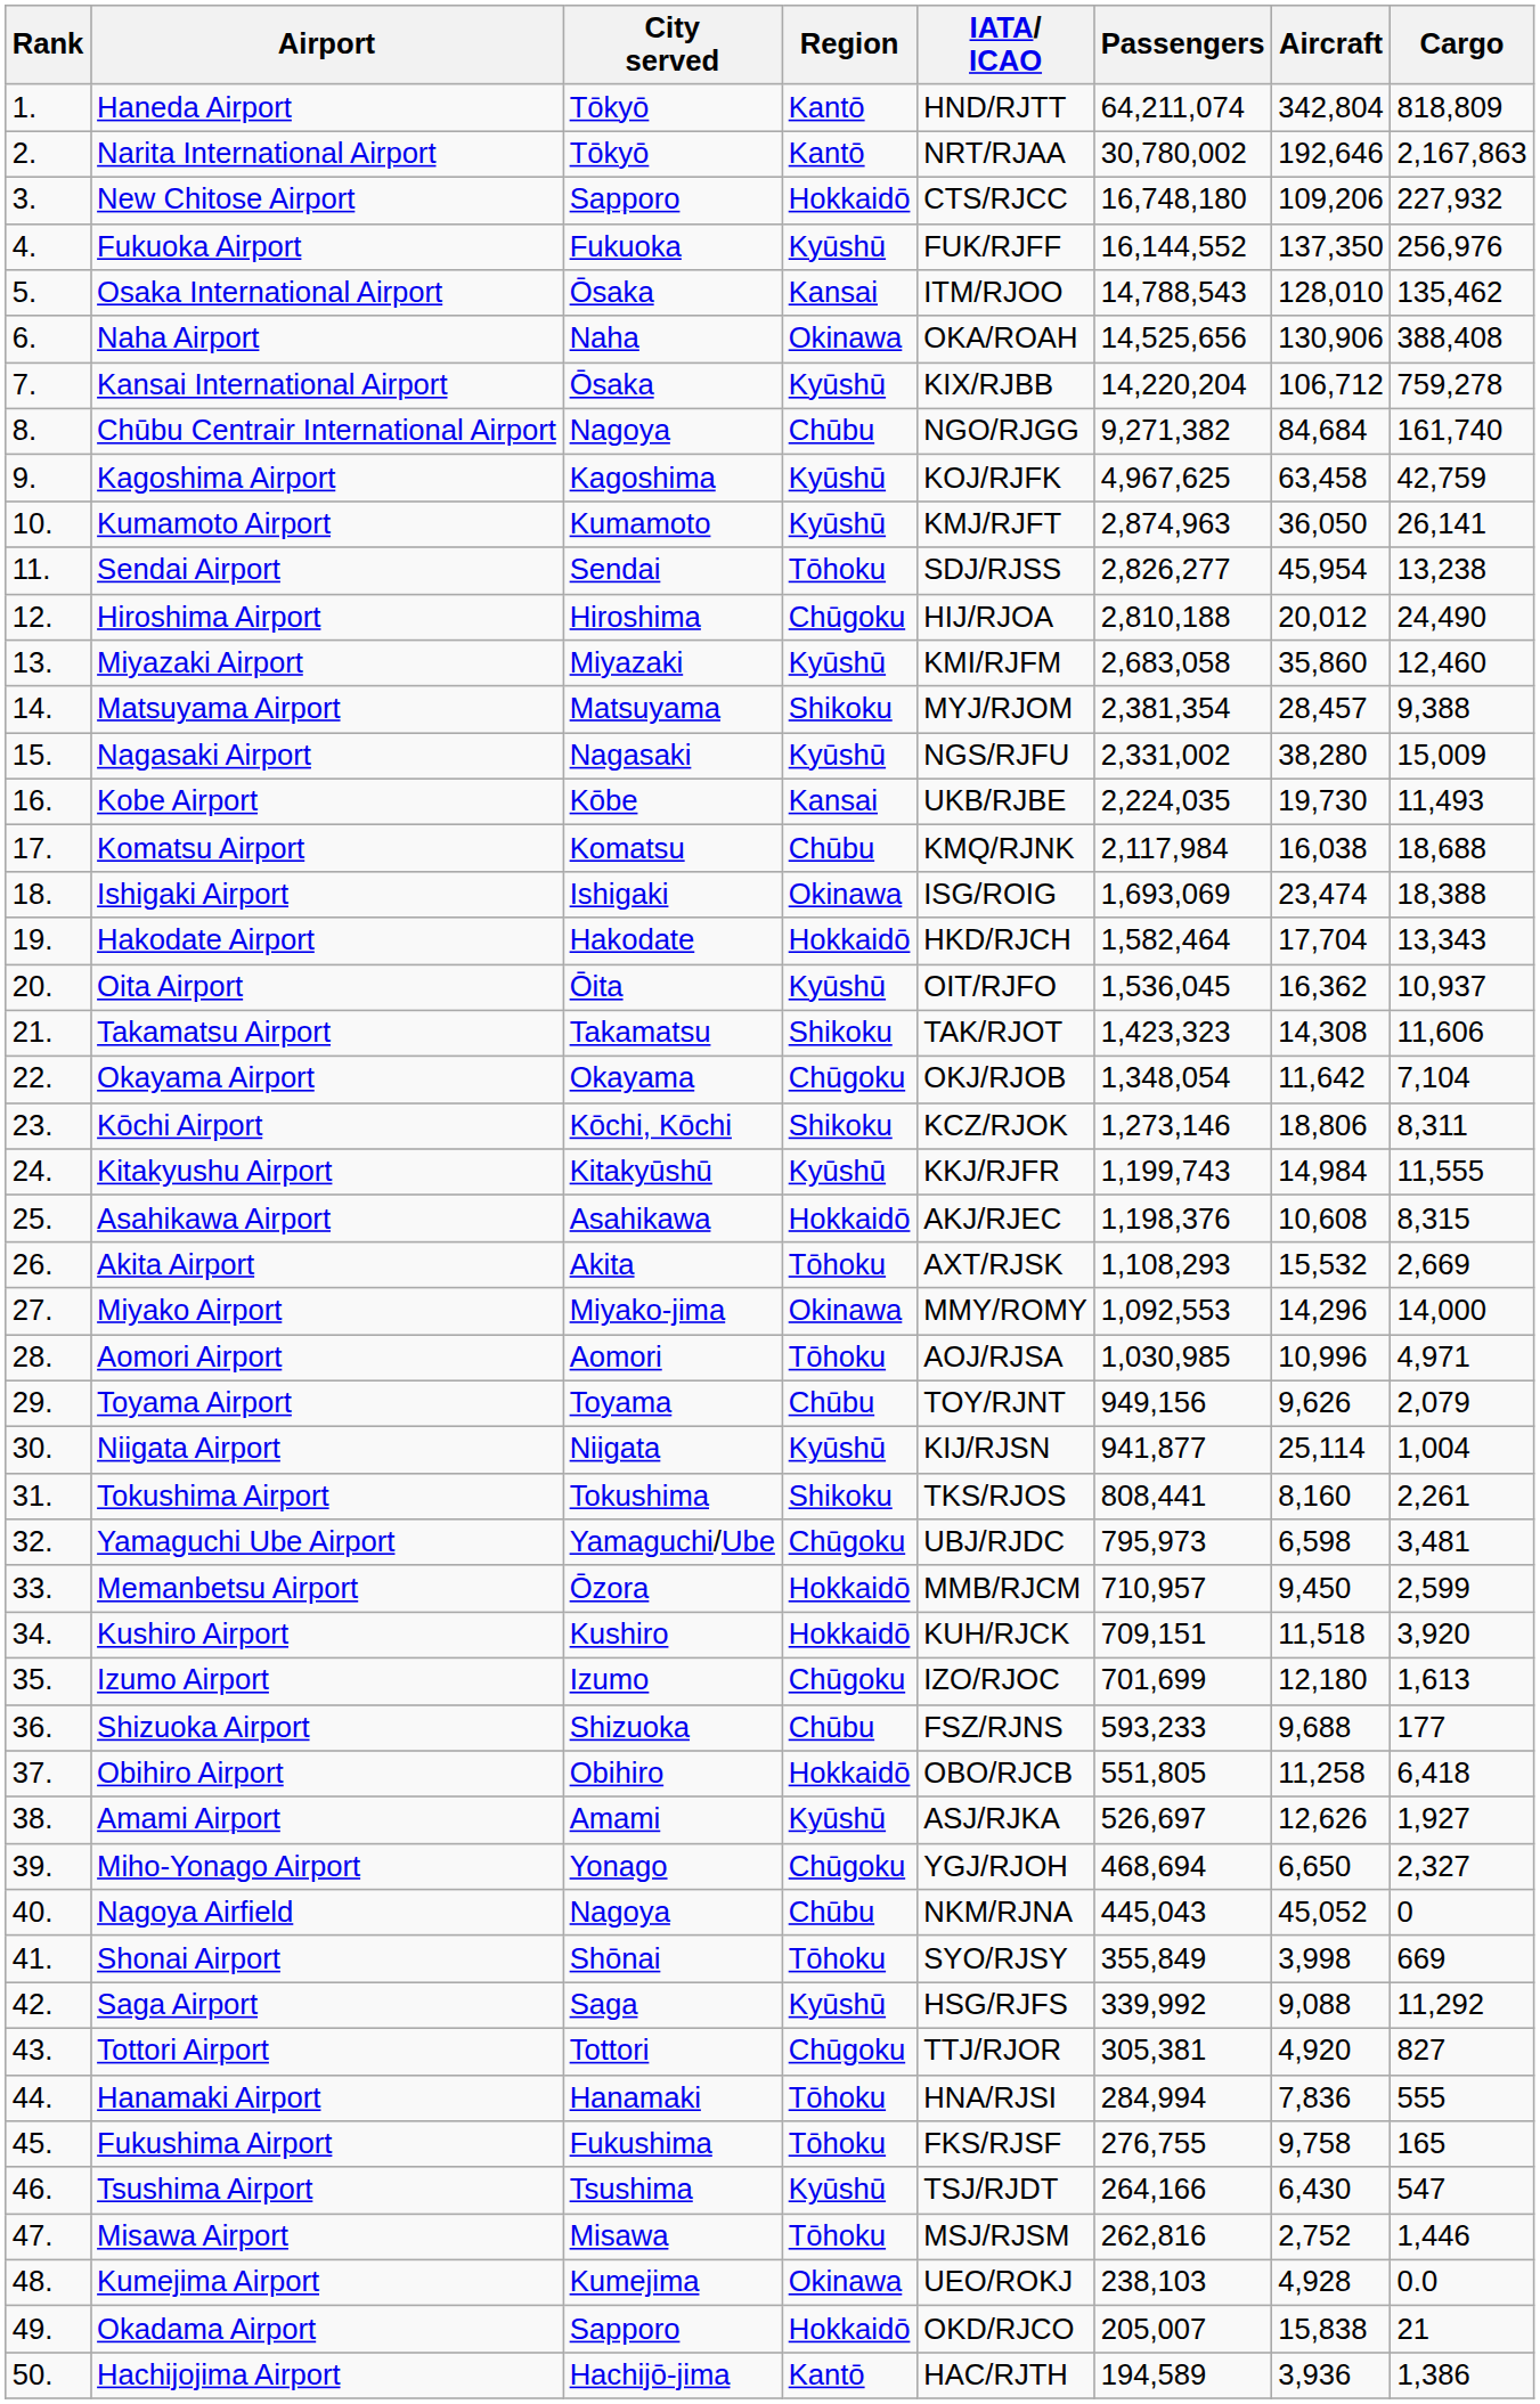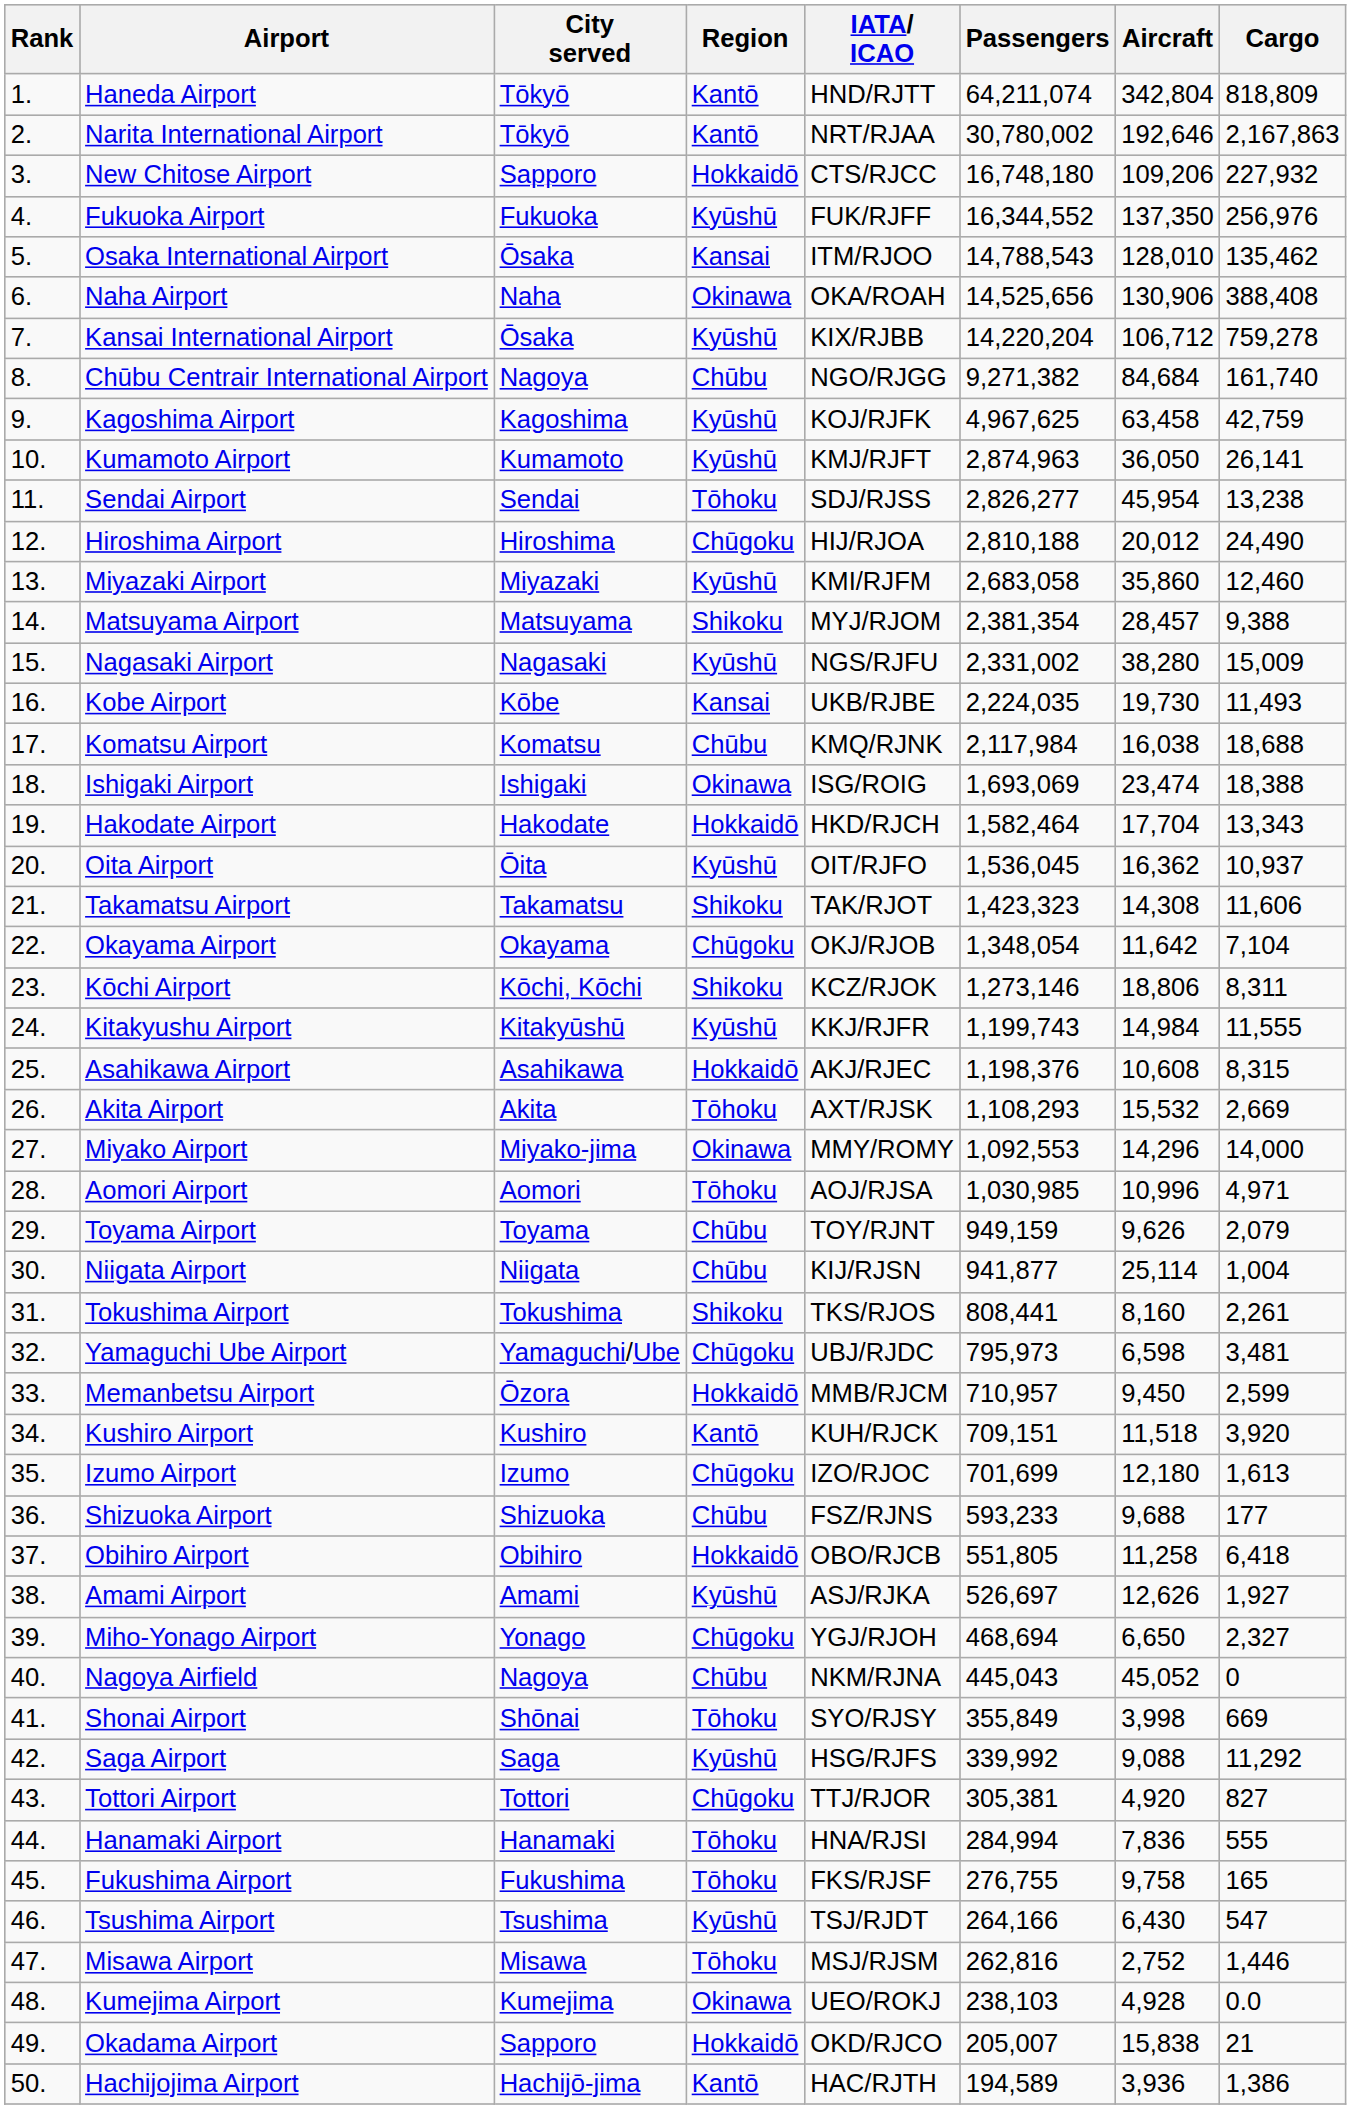Fukuoka Airport | Passengers: 16,144,552 -> 16,344,552
Toyama Airport | Passengers: 949,156 -> 949,159
Niigata Airport | Region: Kyūshū -> Chūbu
Kushiro Airport | Region: Hokkaidō -> Kantō
